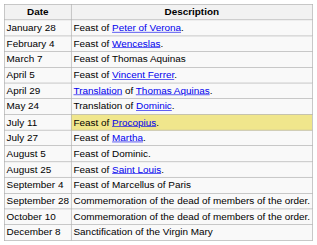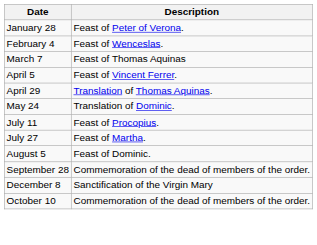July 11 | Description: khaki background -> no background
- row: August 25 | Feast of Saint Louis.
- row: September 4 | Feast of Marcellus of Paris
rows swapped: October 10 <-> December 8
